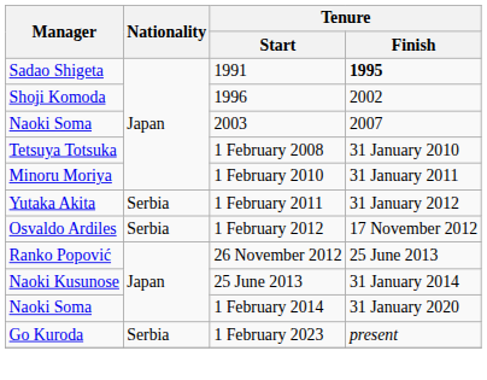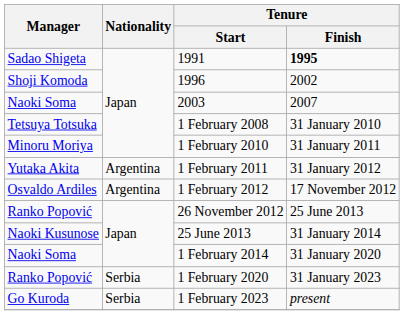1 February 2011 | Nationality: Serbia -> Argentina
1 February 2012 | Nationality: Serbia -> Argentina
+ row: Ranko Popović | Serbia | 1 February 2020 | 31 January 2023
